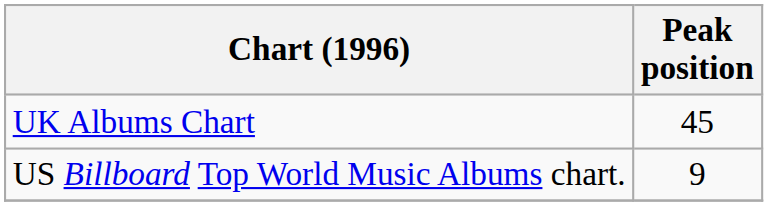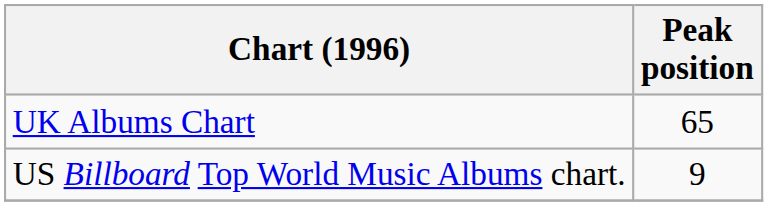UK Albums Chart | Peak position: 45 -> 65
